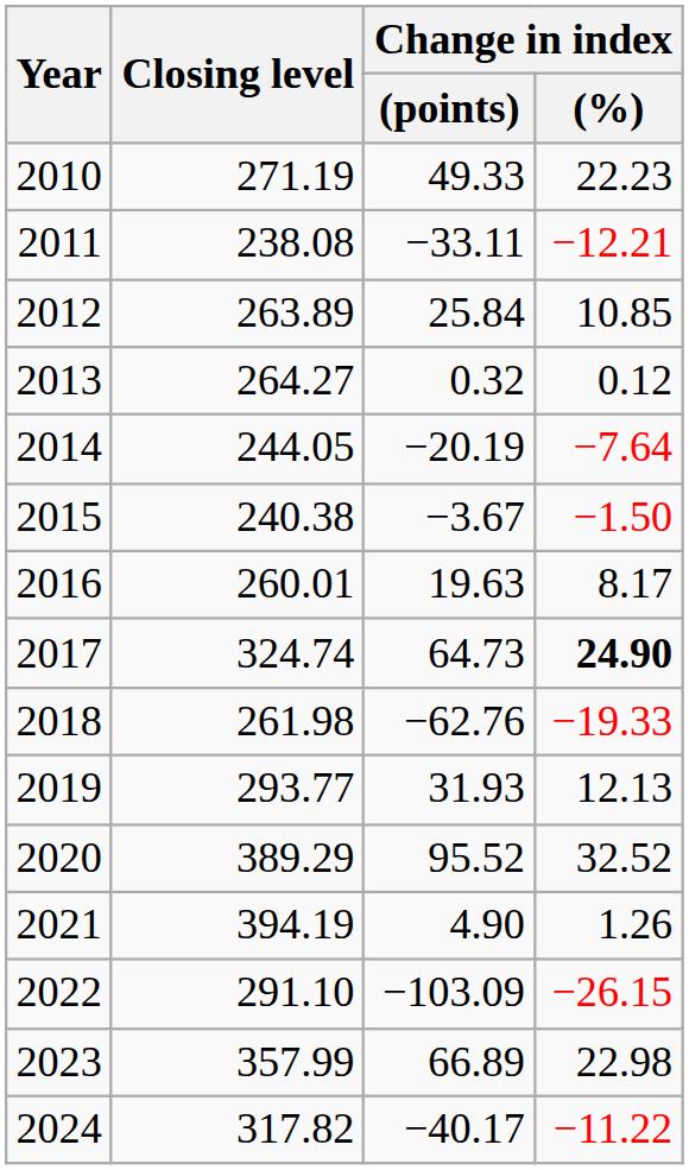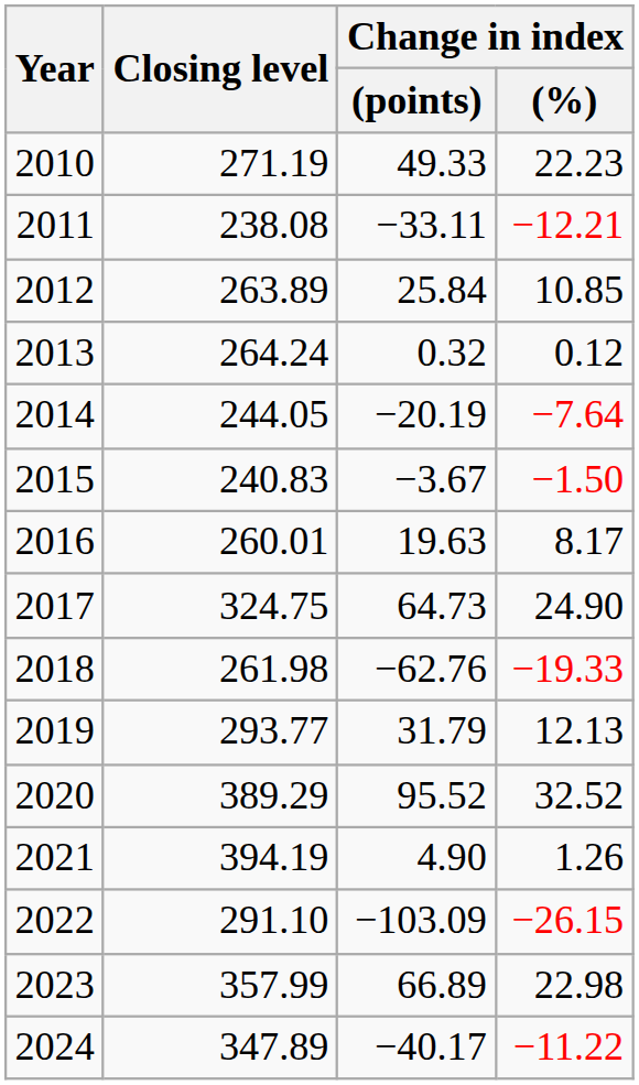2013 | Closing level: 264.27 -> 264.24
2015 | Closing level: 240.38 -> 240.83
2017 | Closing level: 324.74 -> 324.75
2017 | Change in index / (%): bold -> normal
2019 | Change in index / (points): 31.93 -> 31.79
2024 | Closing level: 317.82 -> 347.89
